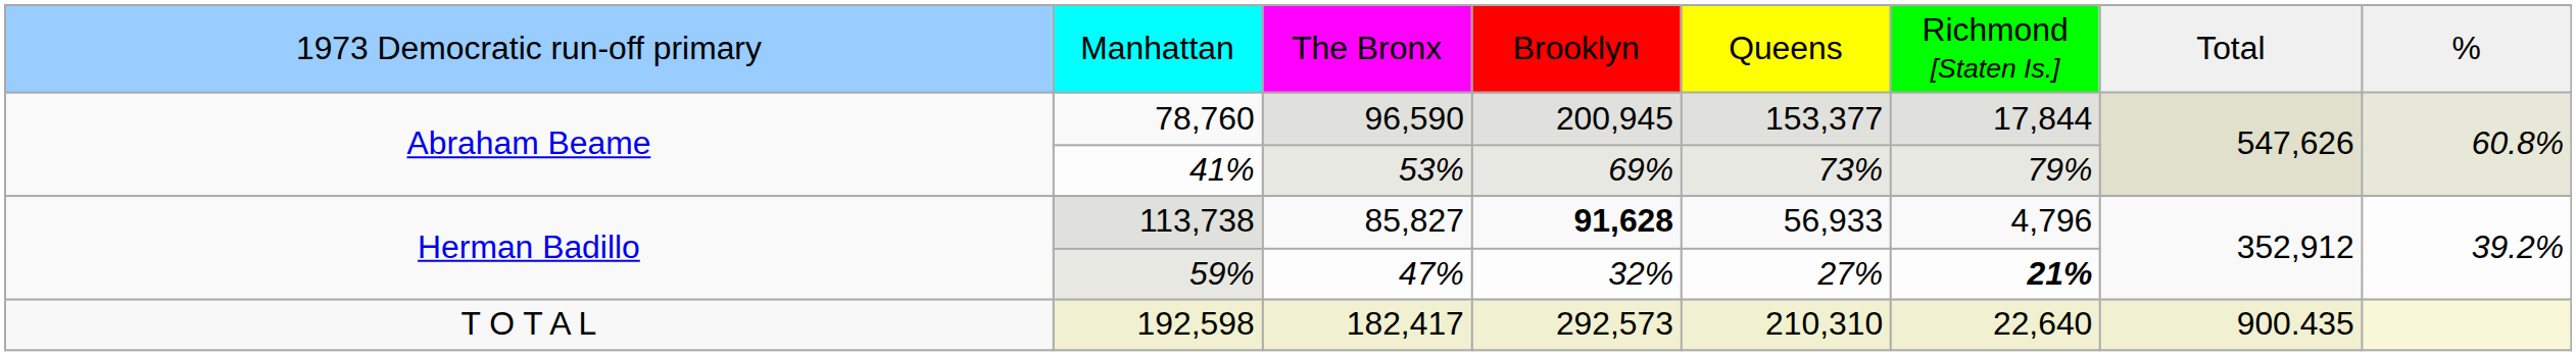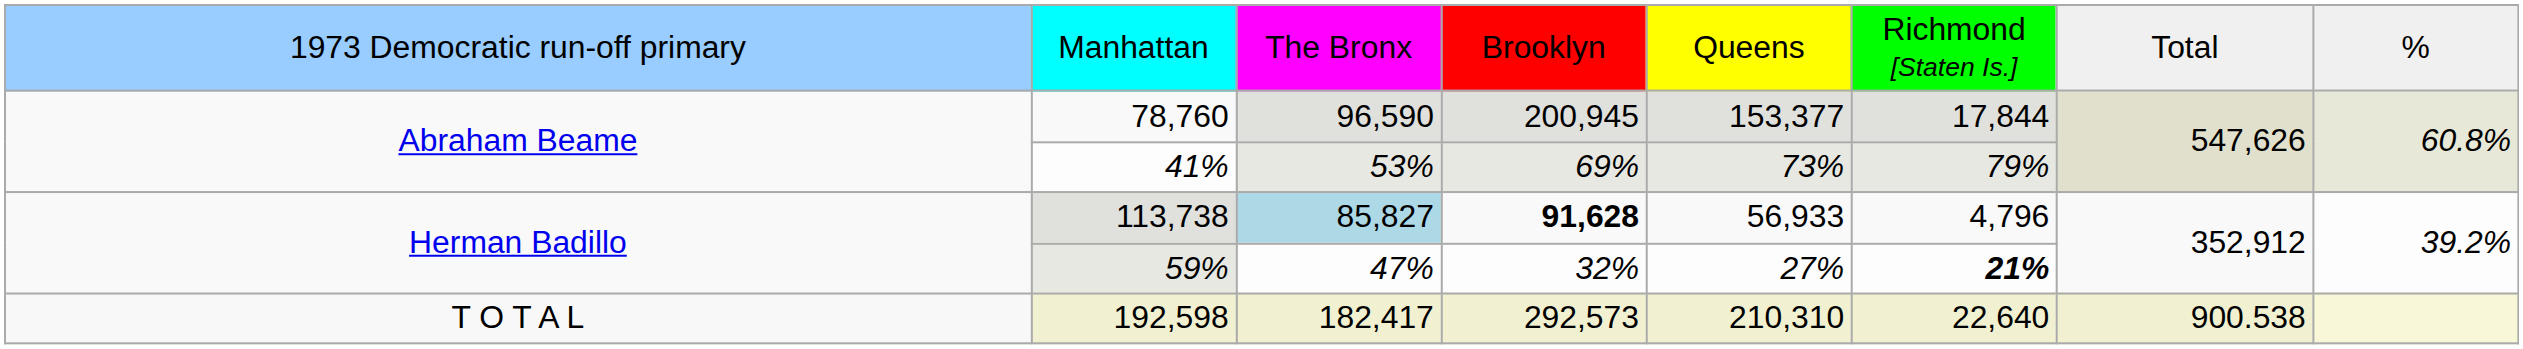113,738 | column 3: no background -> lightblue background
192,598 | column 7: 900.435 -> 900.538
